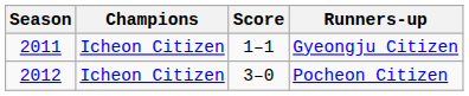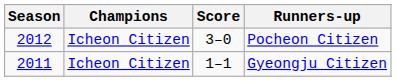rows swapped: Gyeongju Citizen <-> Pocheon Citizen
